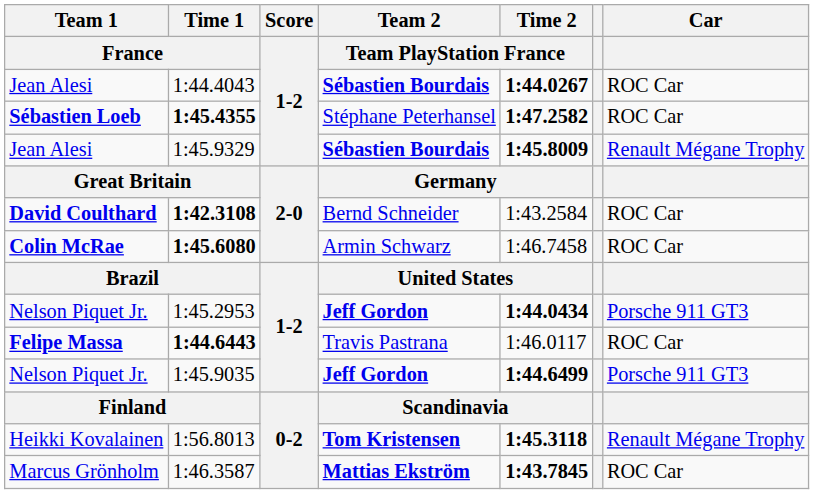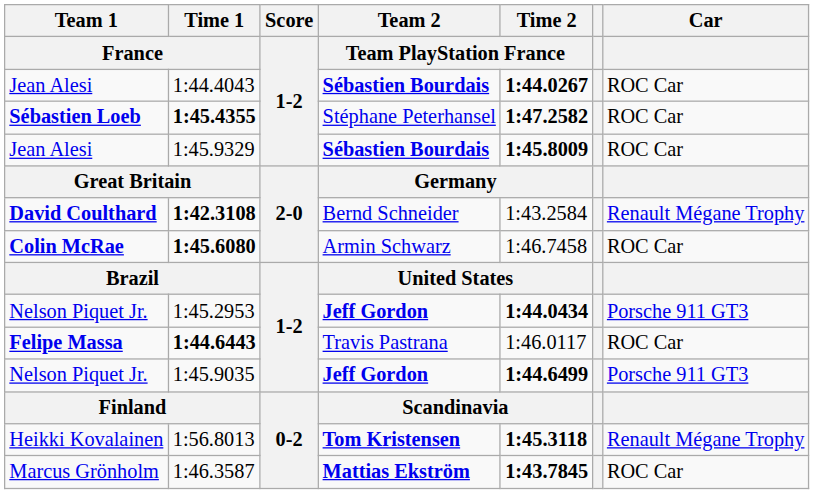1:45.9329 | Car: Renault Mégane Trophy -> ROC Car
1:42.3108 | Car: ROC Car -> Renault Mégane Trophy
